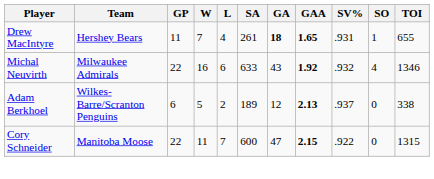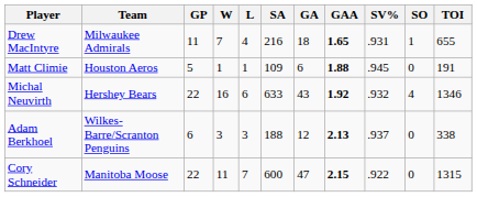Drew MacIntyre | Team: Hershey Bears -> Milwaukee Admirals
Drew MacIntyre | SA: 261 -> 216
Drew MacIntyre | GA: bold -> normal
+ row: Matt Climie | Houston Aeros | 5 | 1 | 1 | 109 | 6 | 1.88 | .945 | 0 | 191
Michal Neuvirth | Team: Milwaukee Admirals -> Hershey Bears
Adam Berkhoel | W: 5 -> 3
Adam Berkhoel | L: 2 -> 3
Adam Berkhoel | SA: 189 -> 188
